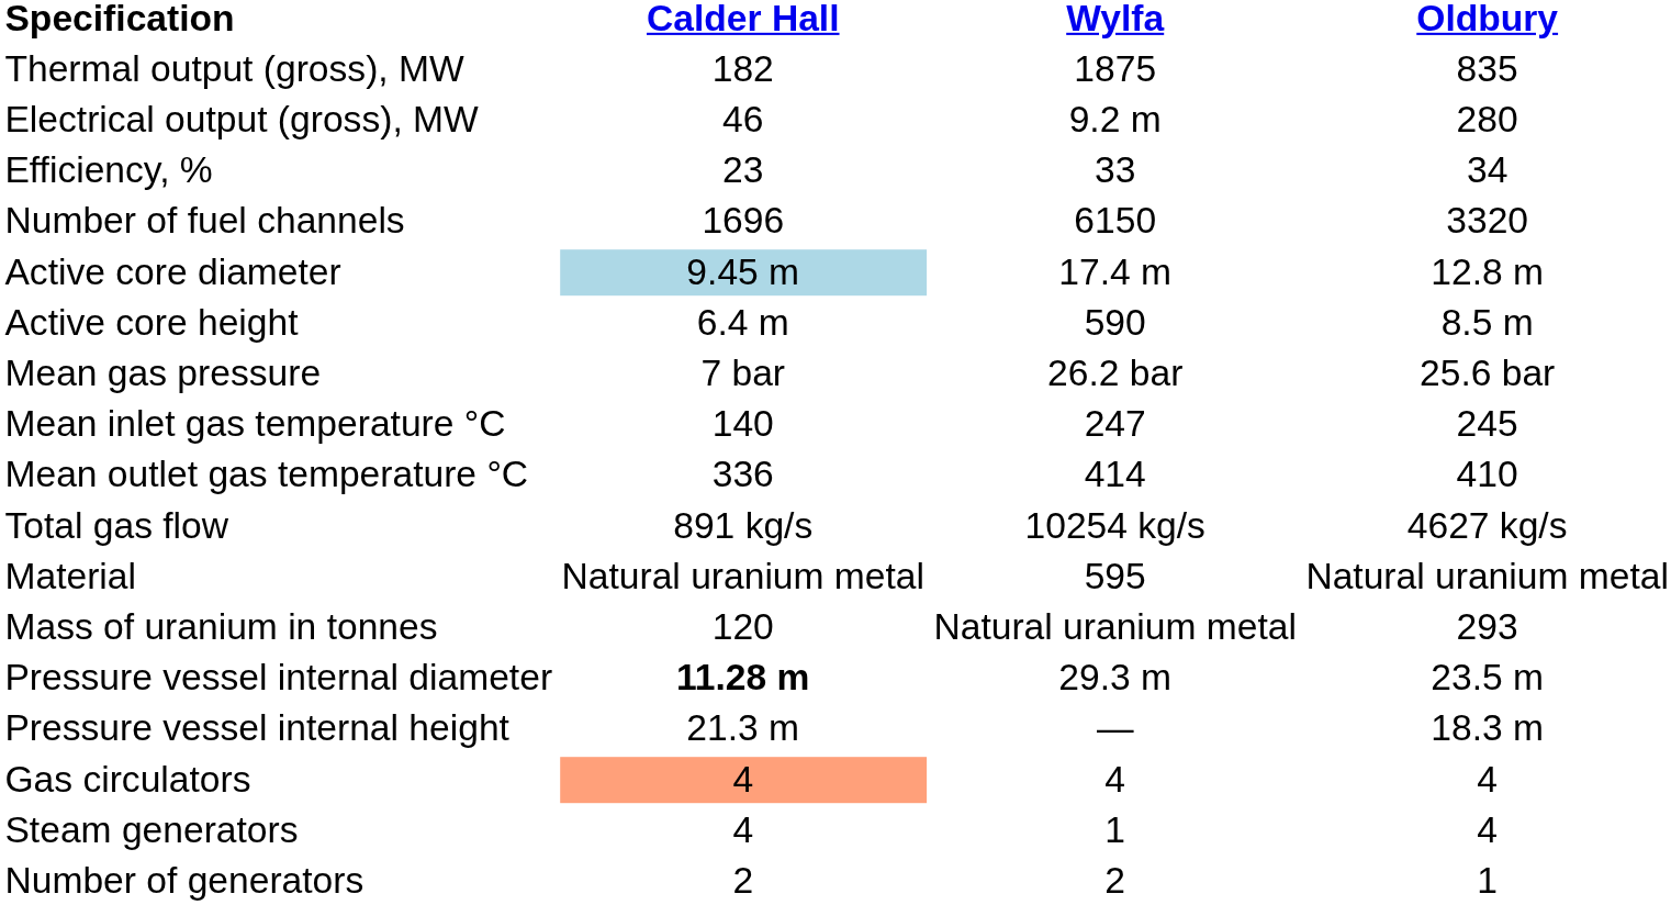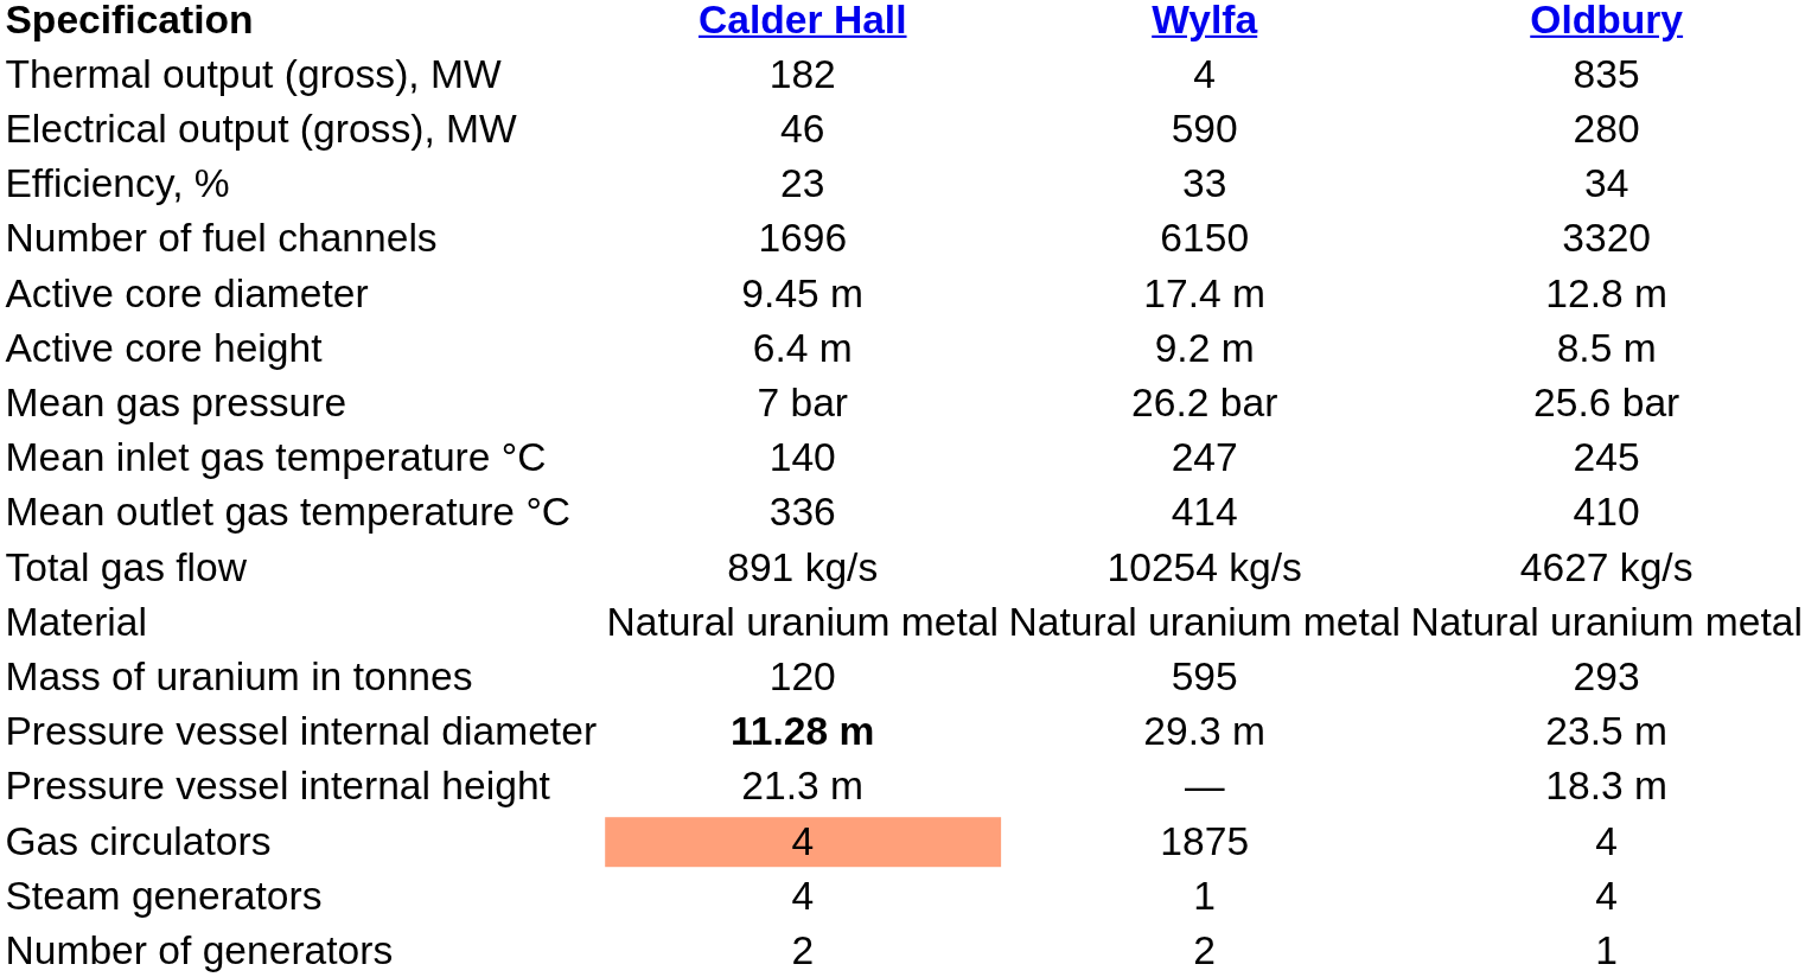Thermal output (gross), MW | Wylfa: 1875 -> 4
Electrical output (gross), MW | Wylfa: 9.2 m -> 590
Active core diameter | Calder Hall: lightblue background -> no background
Active core height | Wylfa: 590 -> 9.2 m
Material | Wylfa: 595 -> Natural uranium metal
Mass of uranium in tonnes | Wylfa: Natural uranium metal -> 595
Gas circulators | Wylfa: 4 -> 1875
